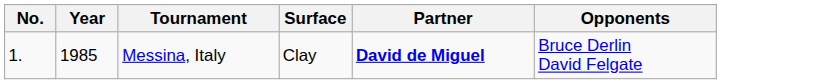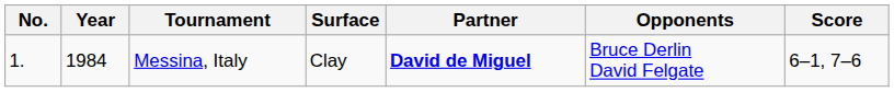+ column: Score | 6–1, 7–6
Messina, Italy | Year: 1985 -> 1984
